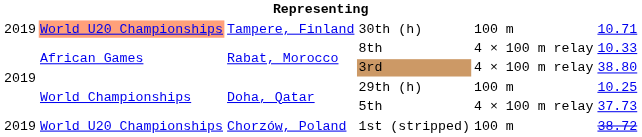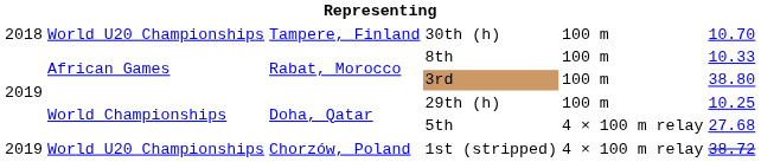30th (h) | column 1: 2019 -> 2018
30th (h) | column 2: lightsalmon background -> no background
30th (h) | column 6: 10.71 -> 10.70
8th | column 5: 4 × 100 m relay -> 100 m
3rd | column 5: 4 × 100 m relay -> 100 m
5th | column 6: 37.73 -> 27.68
1st (stripped) | column 5: 100 m -> 4 × 100 m relay
